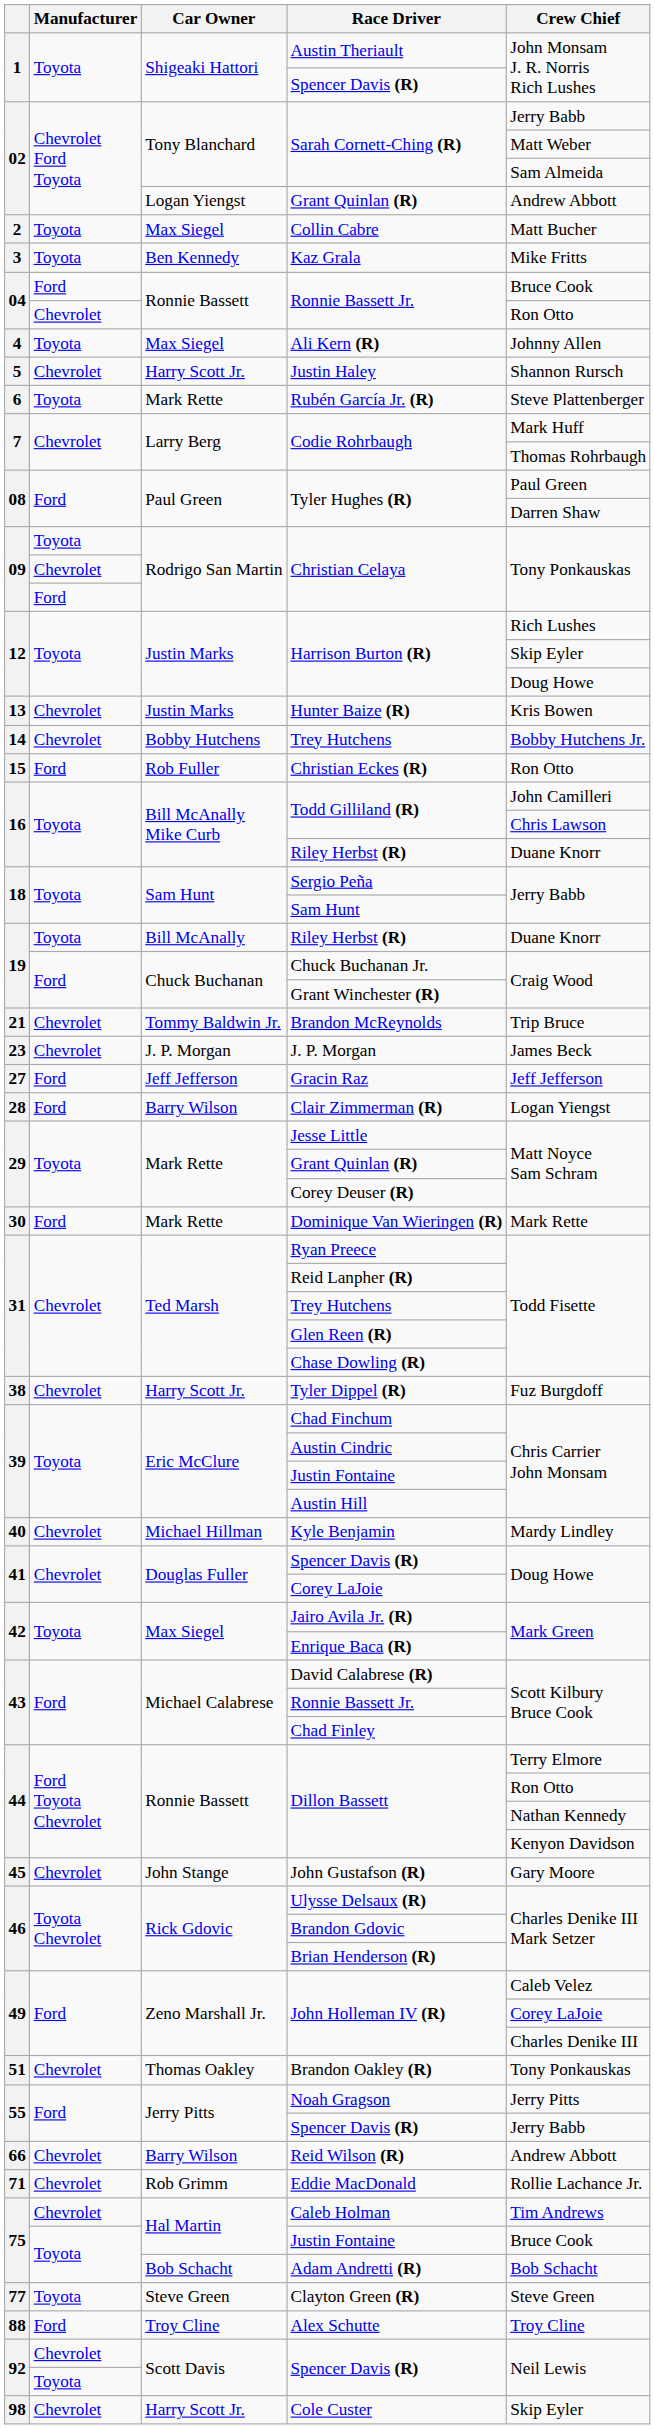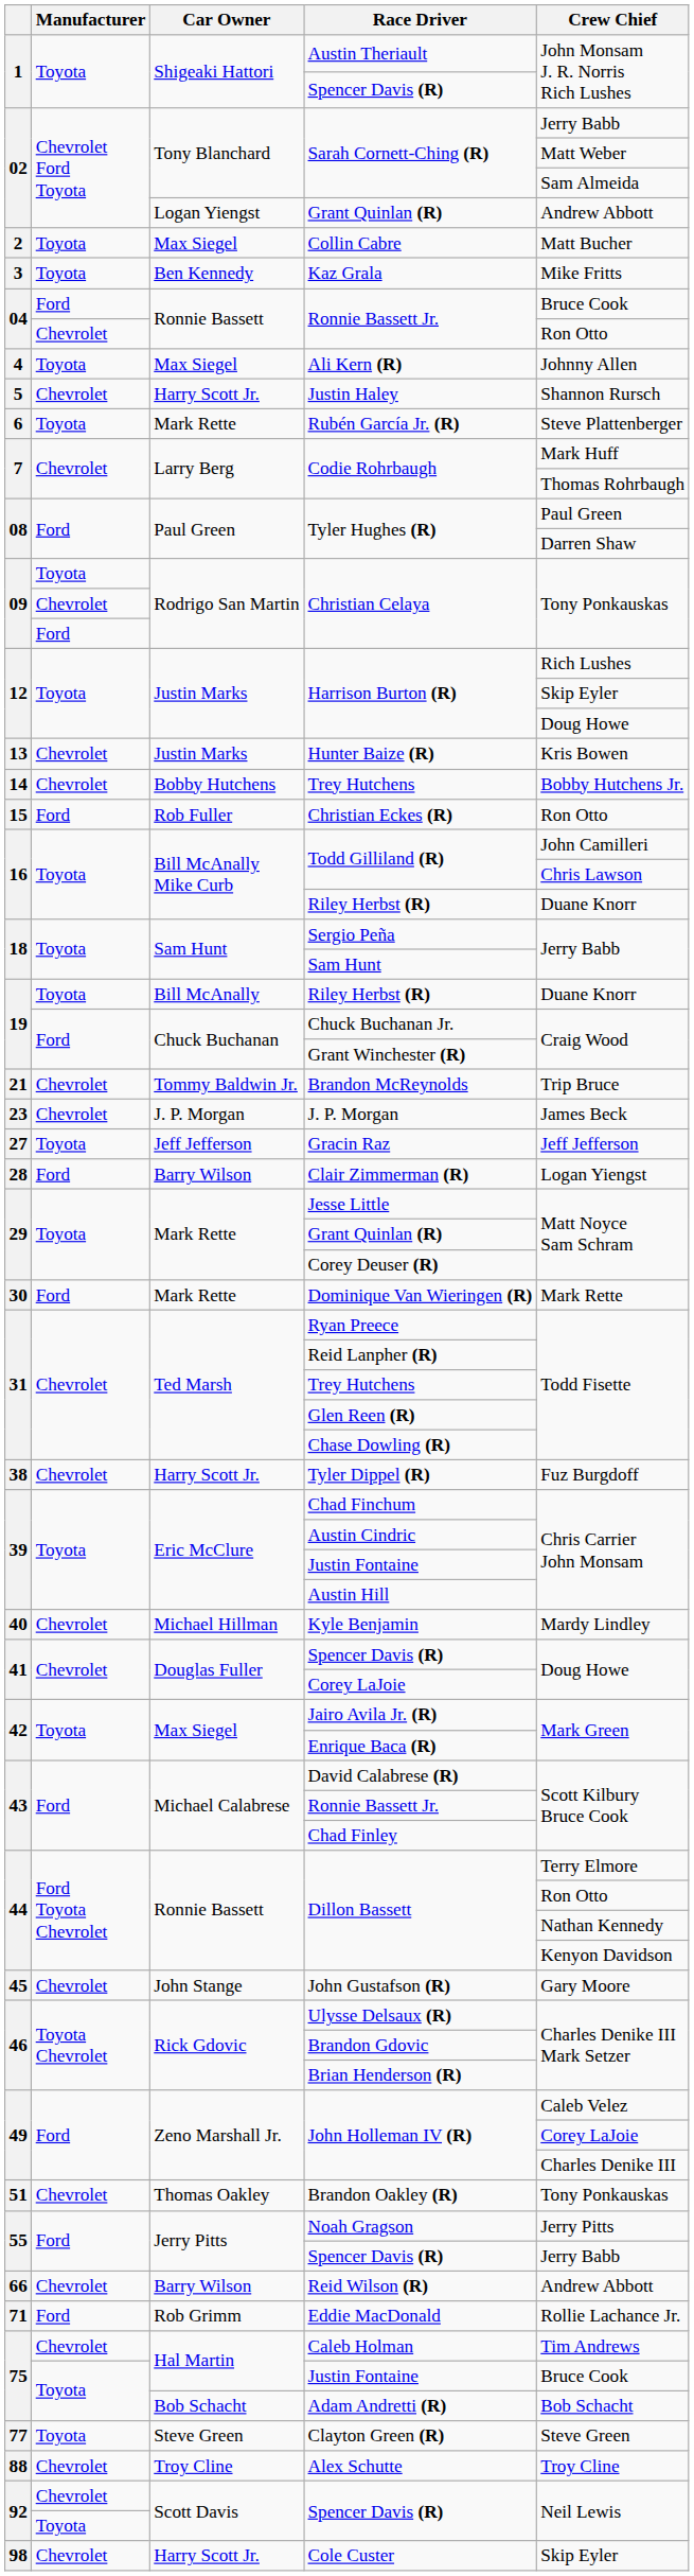Gracin Raz | Manufacturer: Ford -> Toyota
Eddie MacDonald | Manufacturer: Chevrolet -> Ford
Alex Schutte | Manufacturer: Ford -> Chevrolet
